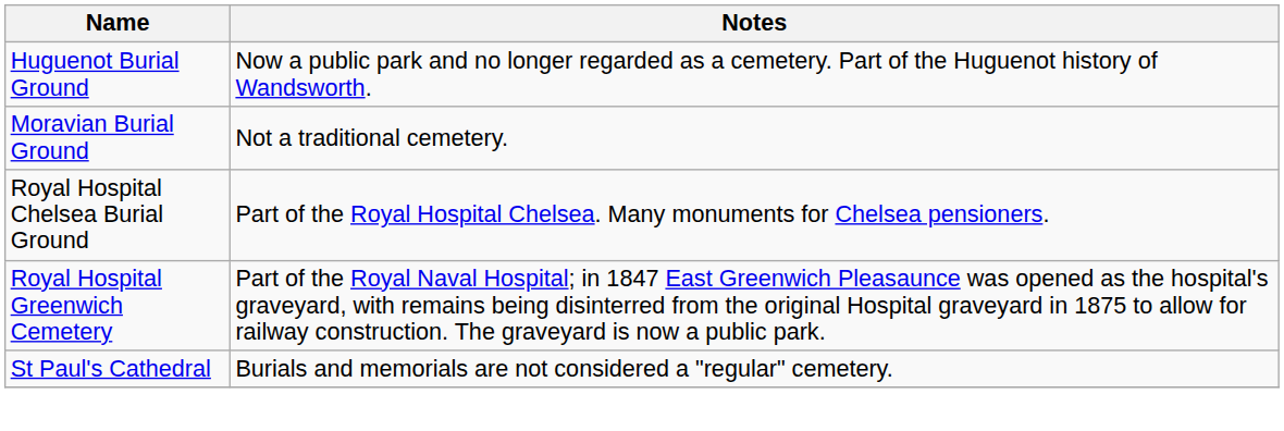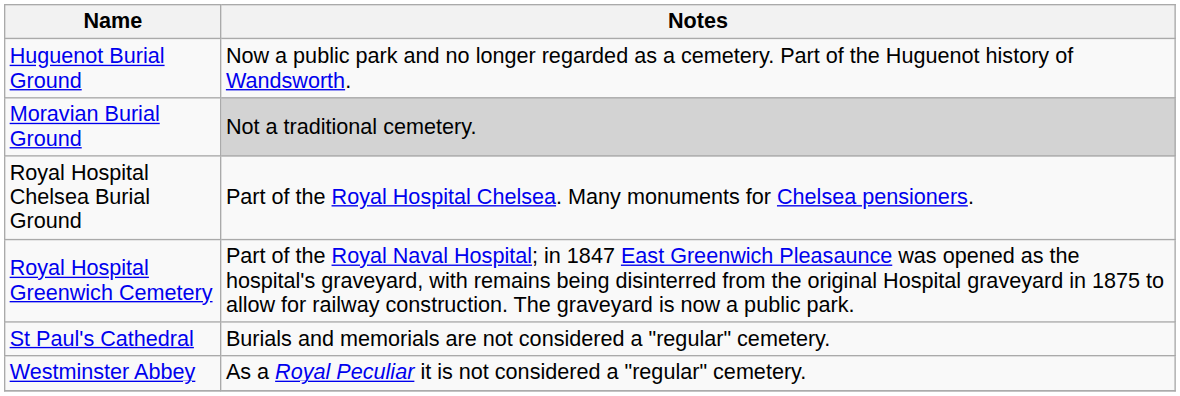Moravian Burial Ground | Notes: no background -> lightgrey background
+ row: Westminster Abbey | As a Royal Peculiar it is not considered a "regular" cemetery.
